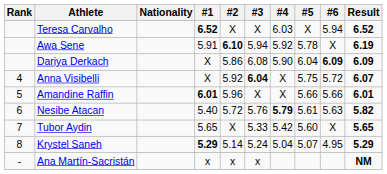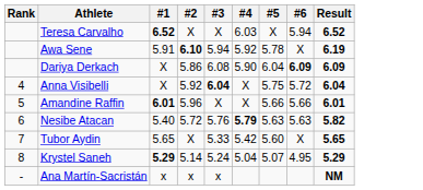- column: Nationality
Anna Visibelli | Result: 6.07 -> 6.04
Nesibe Atacan | #5: 5.61 -> 5.63
